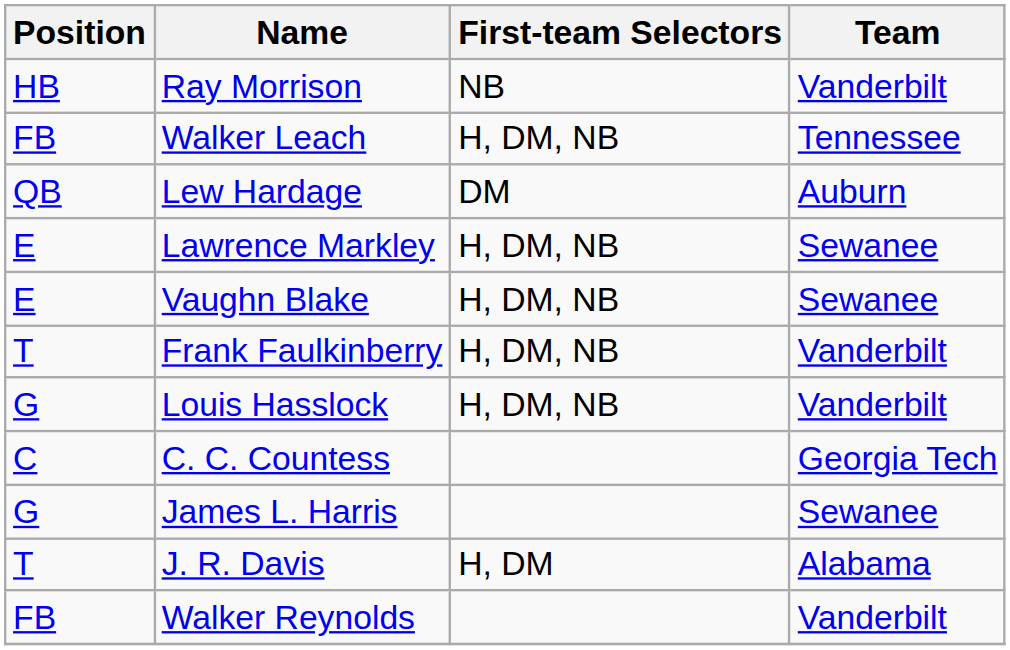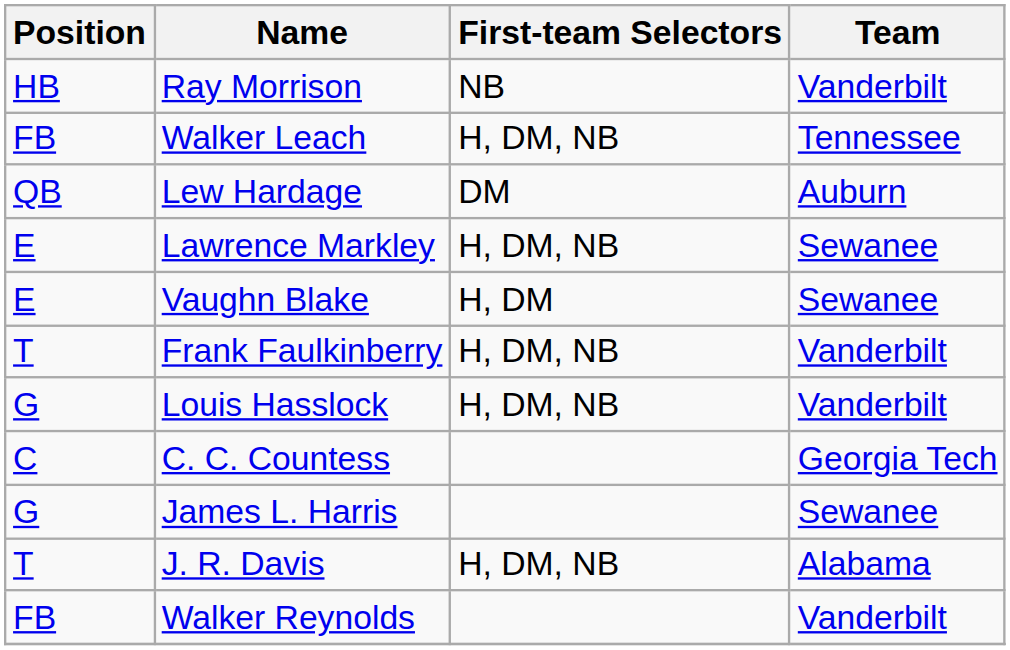Vaughn Blake | First-team Selectors: H, DM, NB -> H, DM
J. R. Davis | First-team Selectors: H, DM -> H, DM, NB
